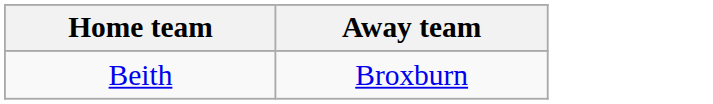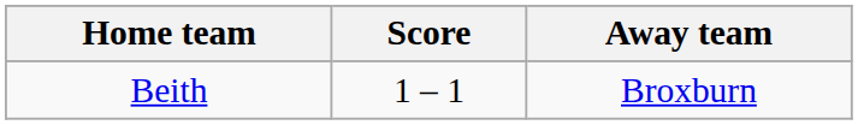+ column: Score | 1 – 1
